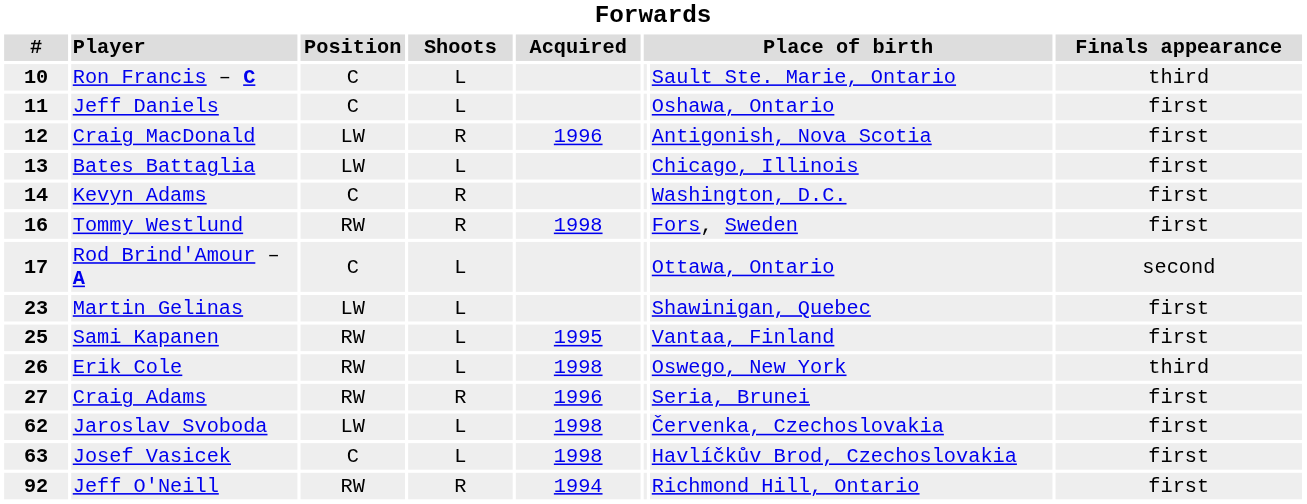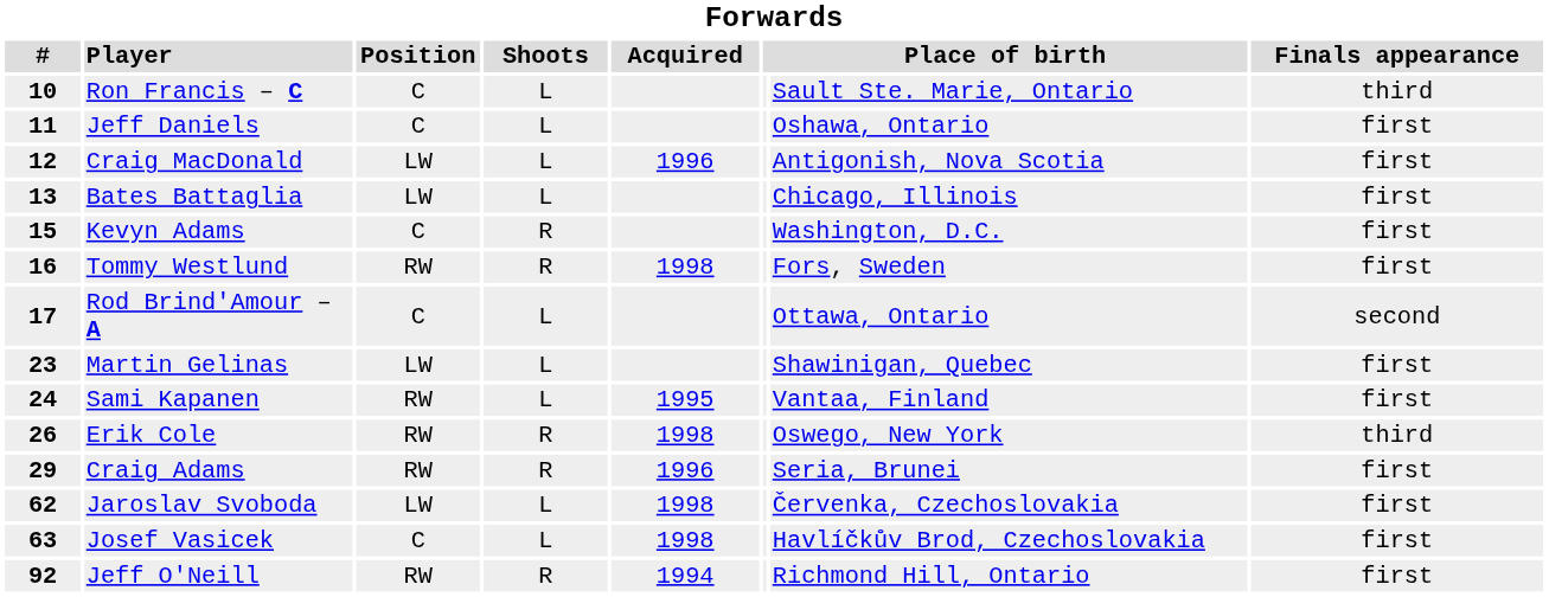Craig MacDonald | Shoots: R -> L
Kevyn Adams | #: 14 -> 15
Sami Kapanen | #: 25 -> 24
Erik Cole | Shoots: L -> R
Craig Adams | #: 27 -> 29
